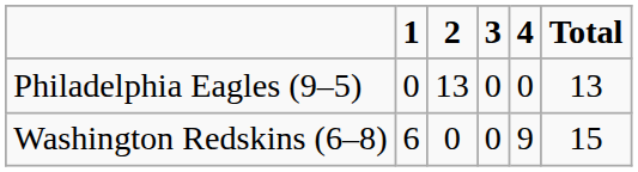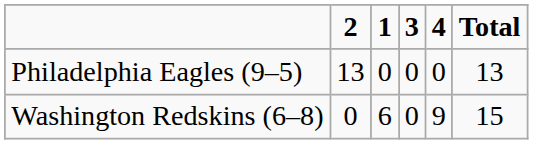columns swapped: 1 <-> 2
